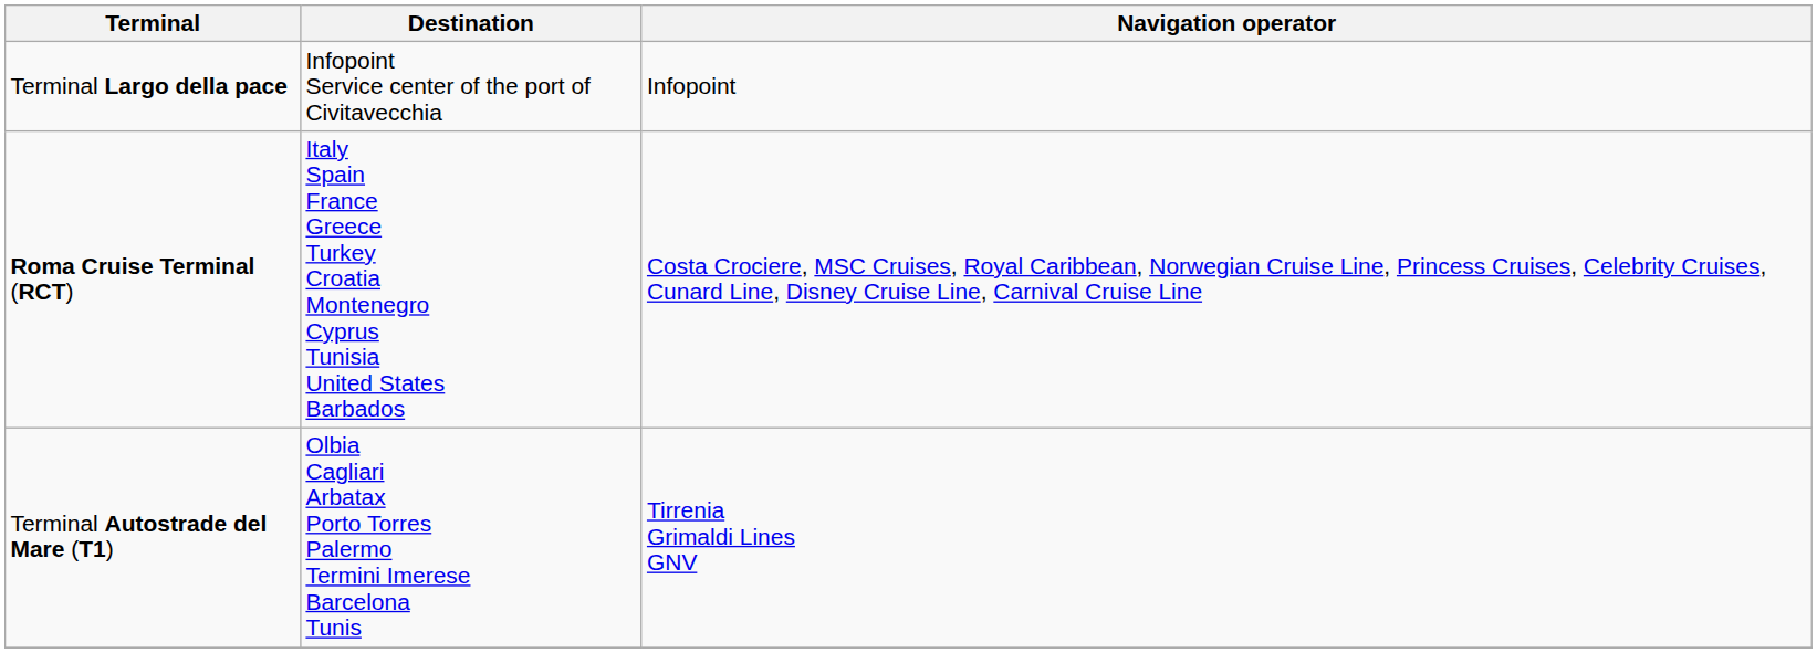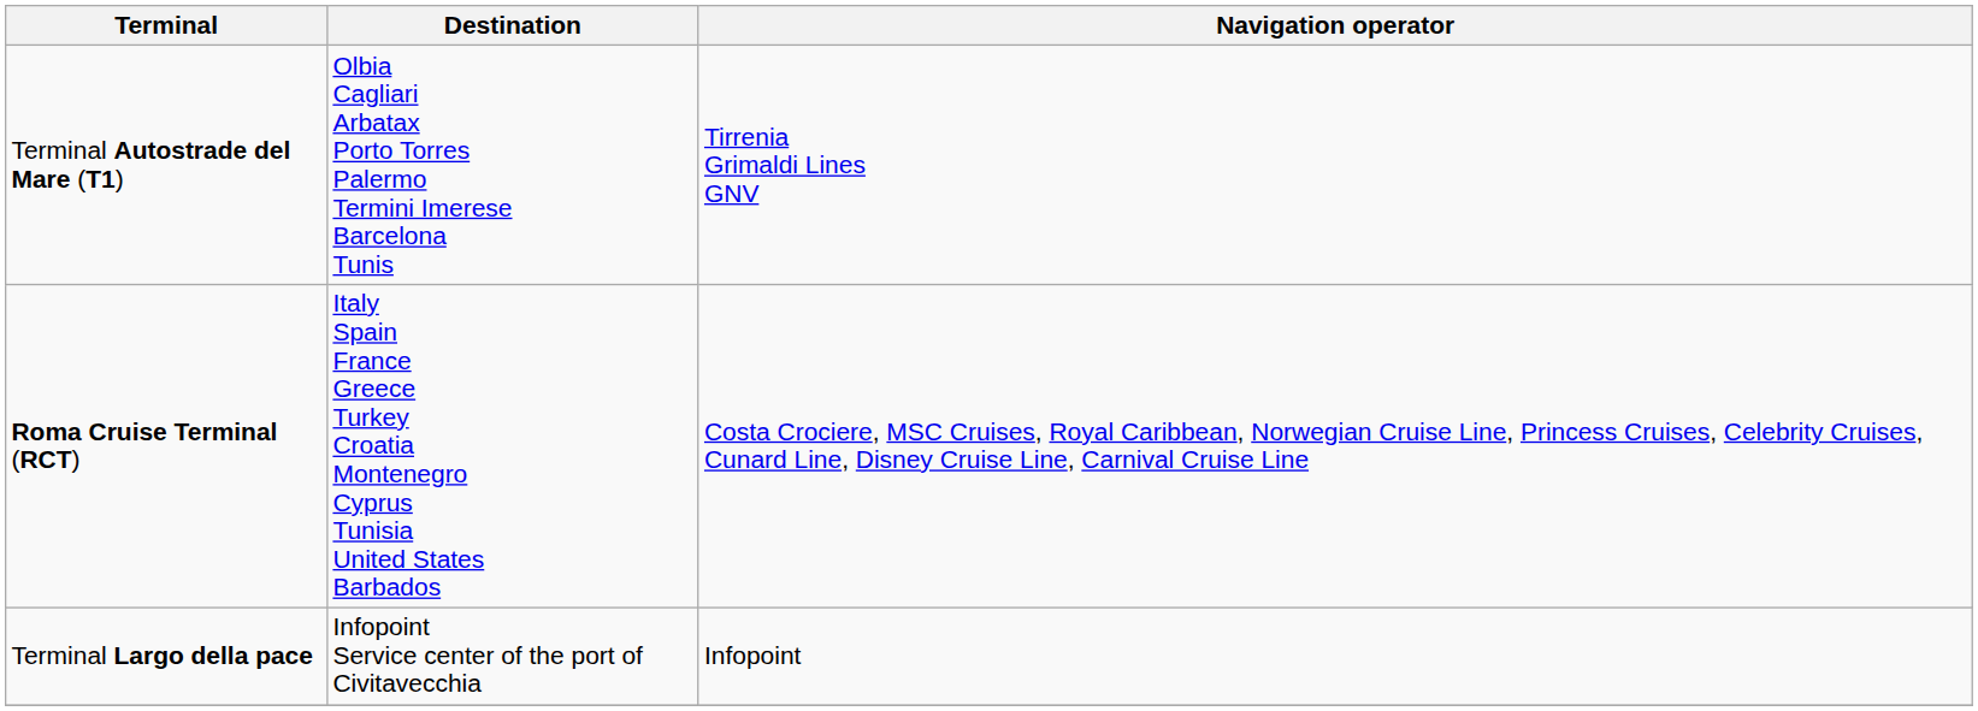rows swapped: Terminal Autostrade del Mare (T1) <-> Terminal Largo della pace
